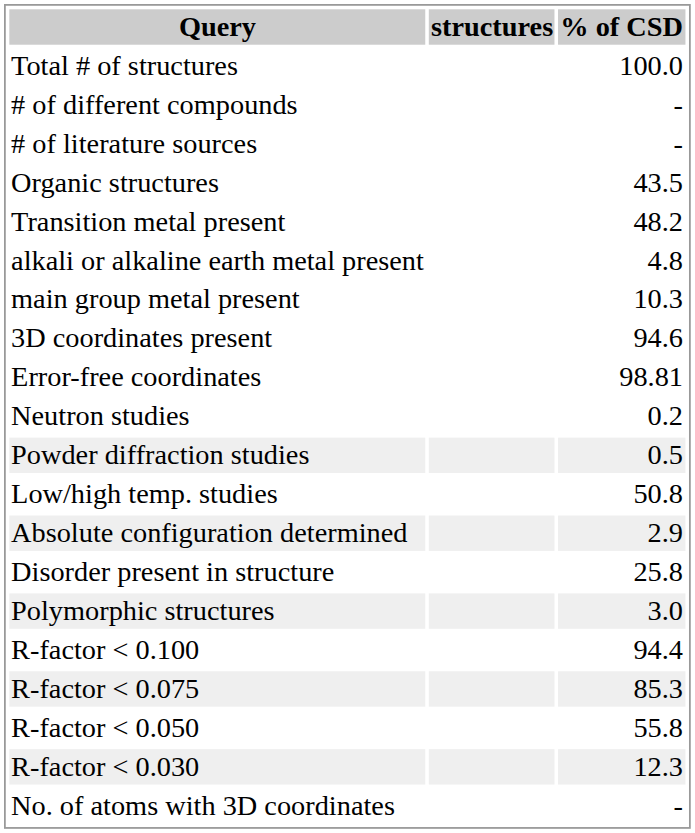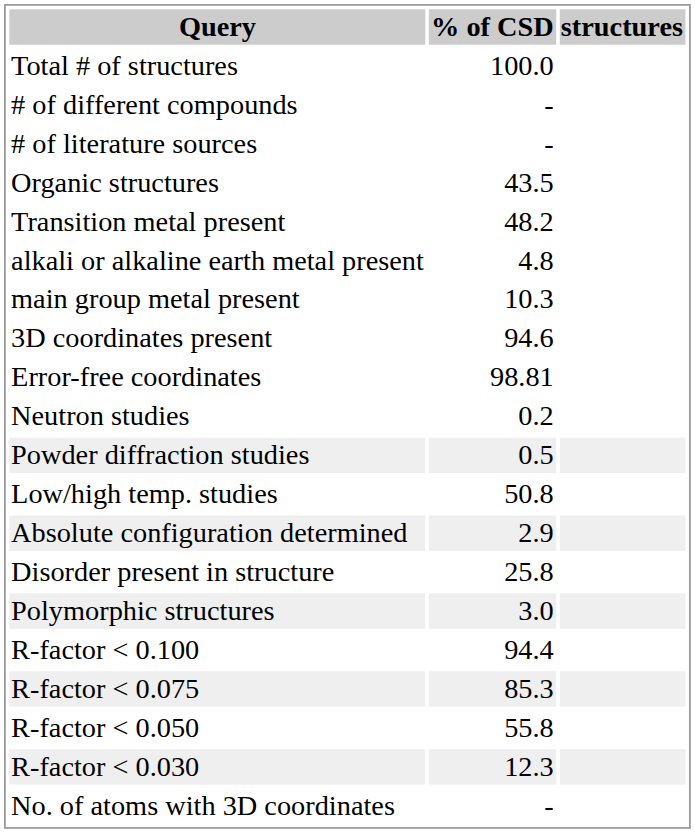columns swapped: structures <-> % of CSD
